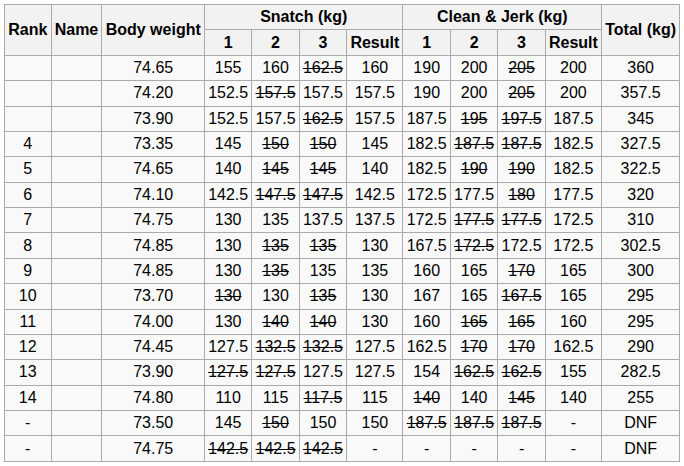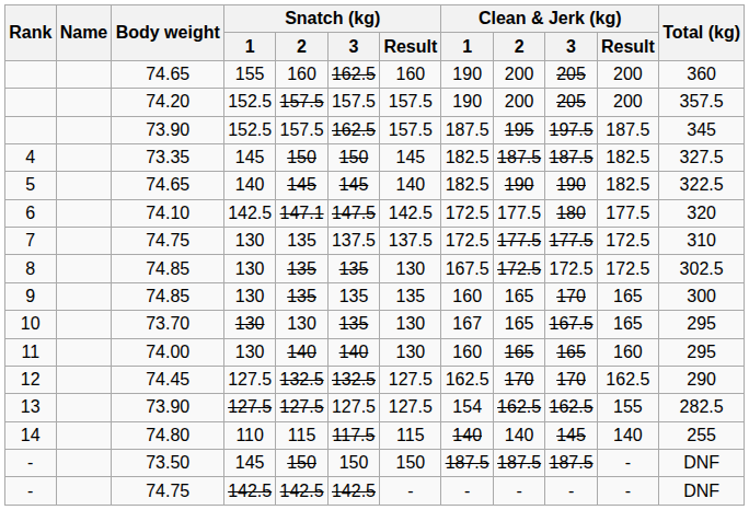6 | Snatch (kg) / 2: 147.5 -> 147.1
